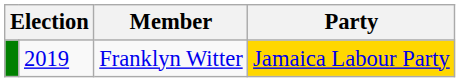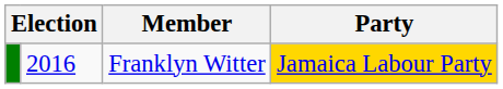Franklyn Witter | column 2: 2019 -> 2016
